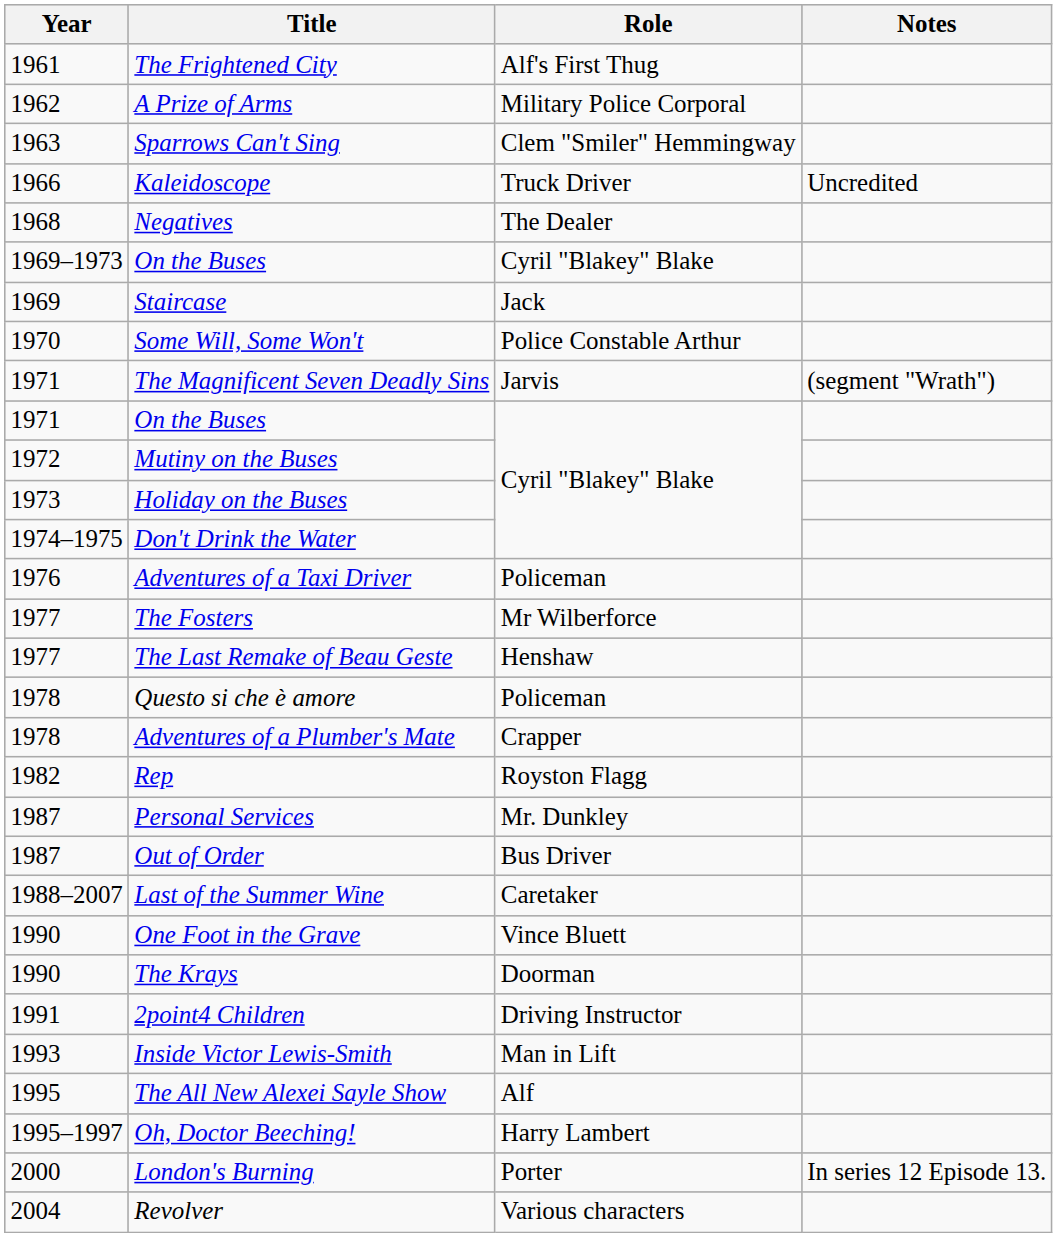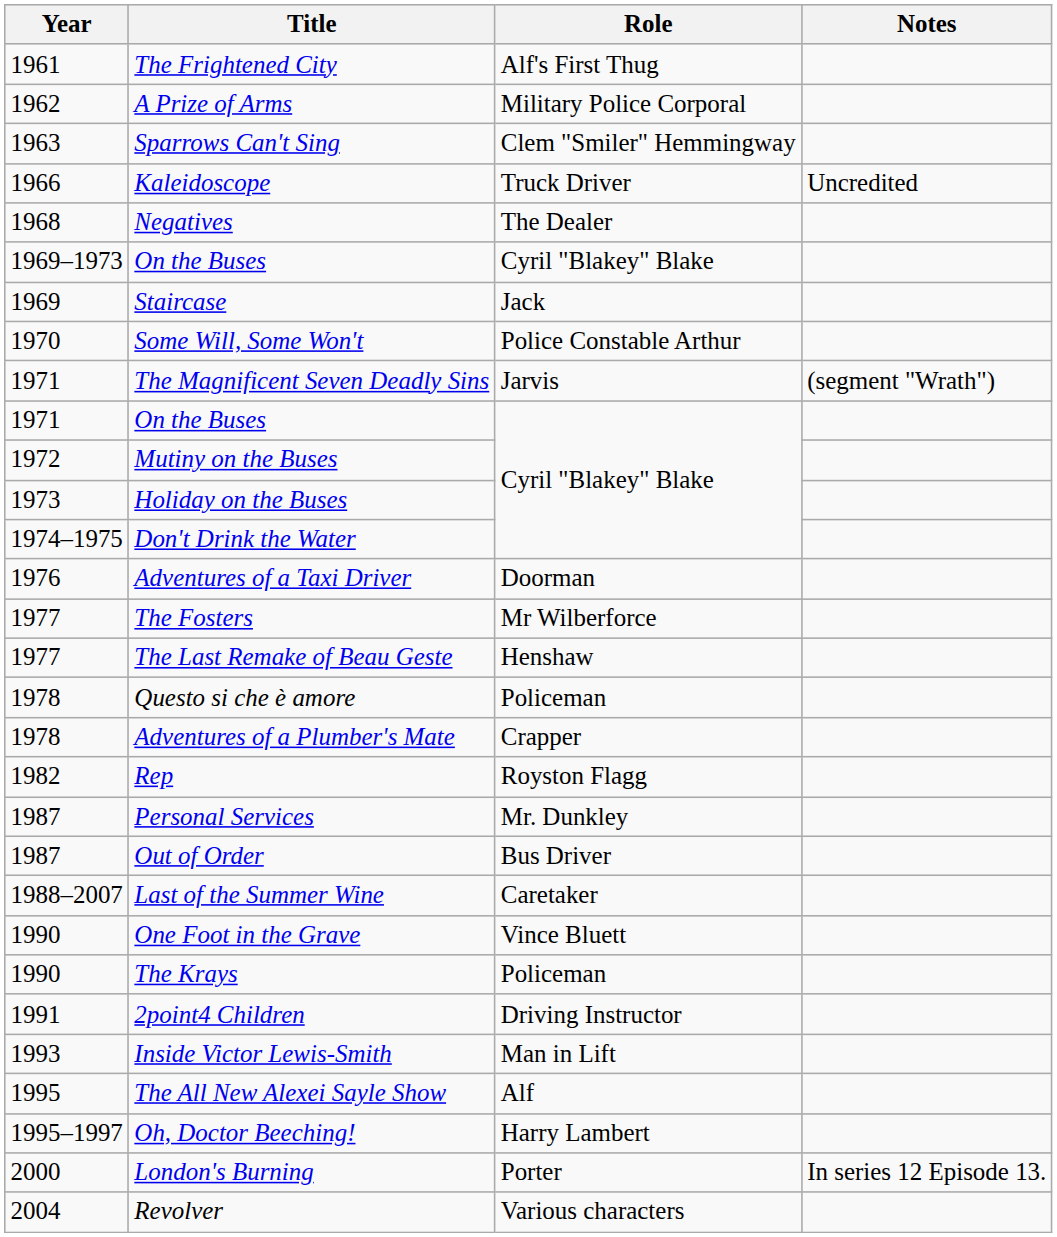Adventures of a Taxi Driver | Role: Policeman -> Doorman
The Krays | Role: Doorman -> Policeman
